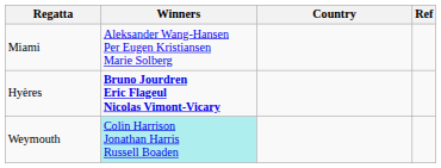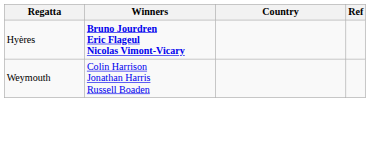- row: Miami | Aleksander Wang-Hansen Per Eugen Kristiansen Marie Solberg
Weymouth | Winners: paleturquoise background -> no background
